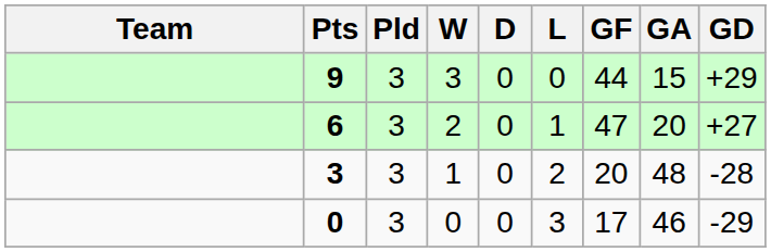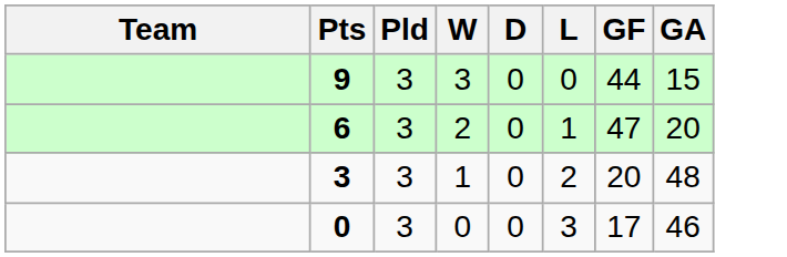- column: GD | +29 | +27 | -28 | -29
